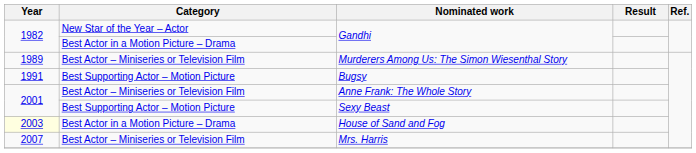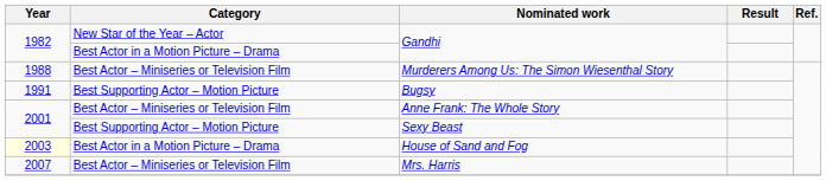Murderers Among Us: The Simon Wiesenthal Story | Year: 1989 -> 1988
